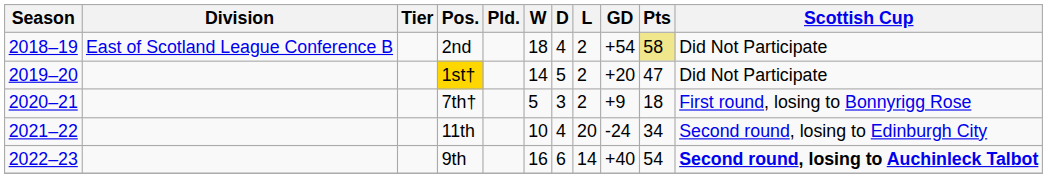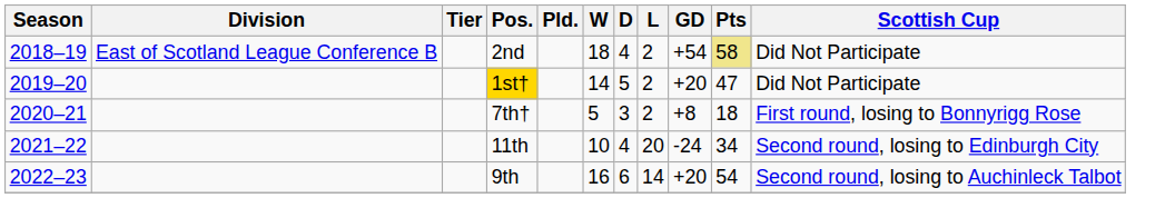7th† | GD: +9 -> +8
9th | GD: +40 -> +20
9th | Scottish Cup: bold -> normal
